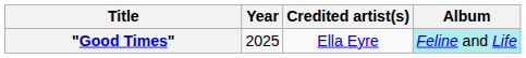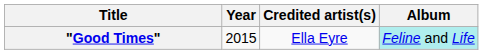"Good Times" | Year: 2025 -> 2015
